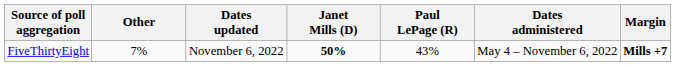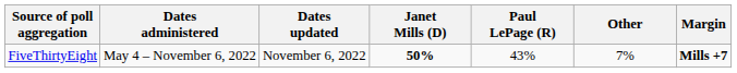columns swapped: Dates administered <-> Other
